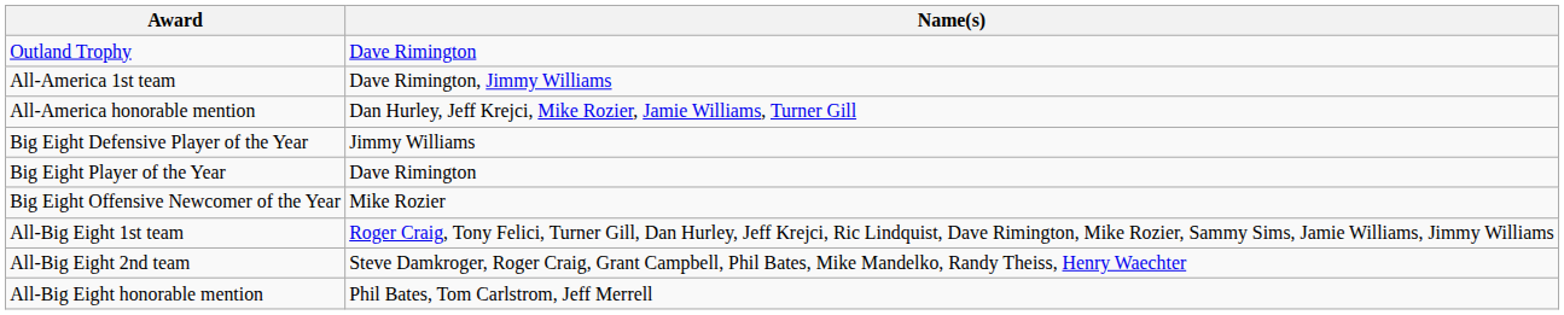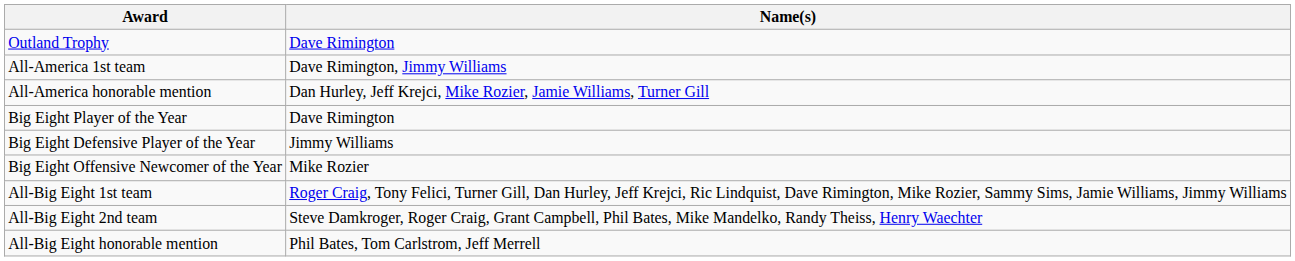rows swapped: Big Eight Player of the Year <-> Big Eight Defensive Player of the Year
